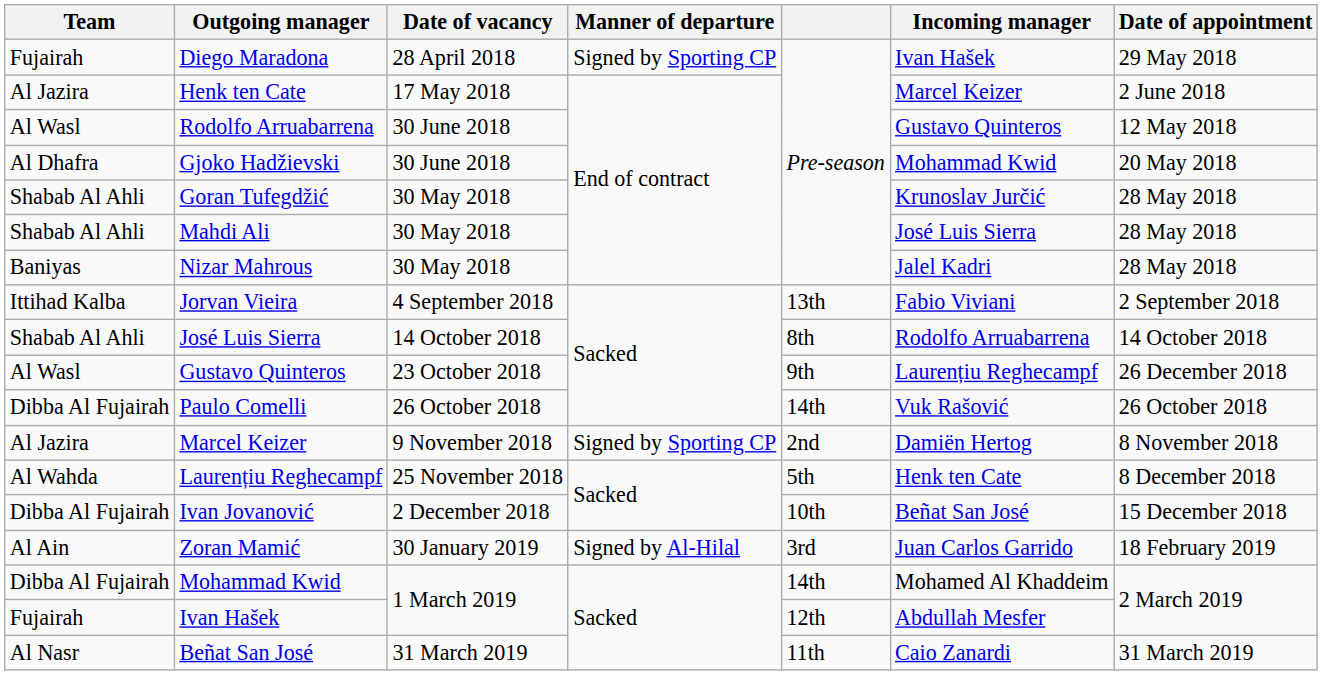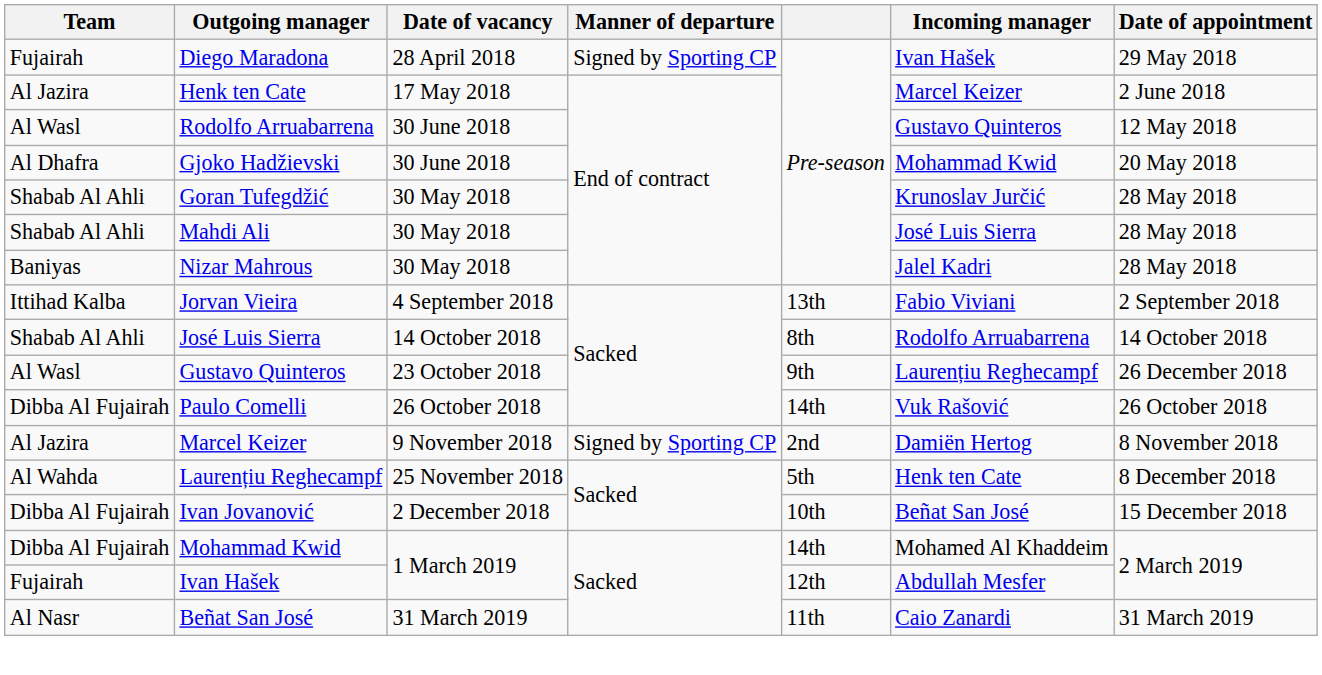- row: Al Ain | Zoran Mamić | 30 January 2019 | Signed by Al-Hilal | 3rd | Juan Carlos Garrido | 18 February 2019
